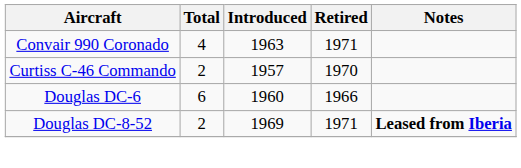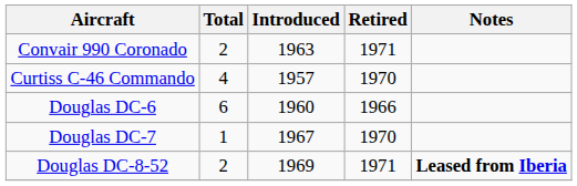Convair 990 Coronado | Total: 4 -> 2
Curtiss C-46 Commando | Total: 2 -> 4
+ row: Douglas DC-7 | 1 | 1967 | 1970
